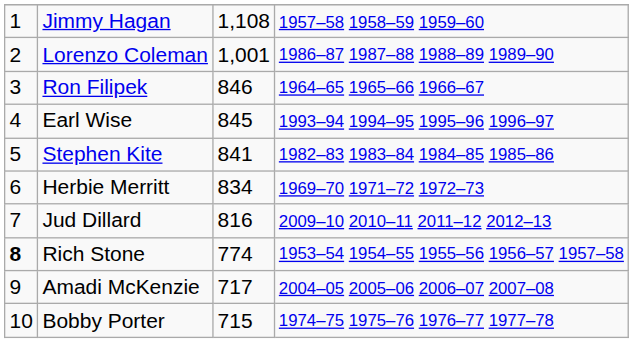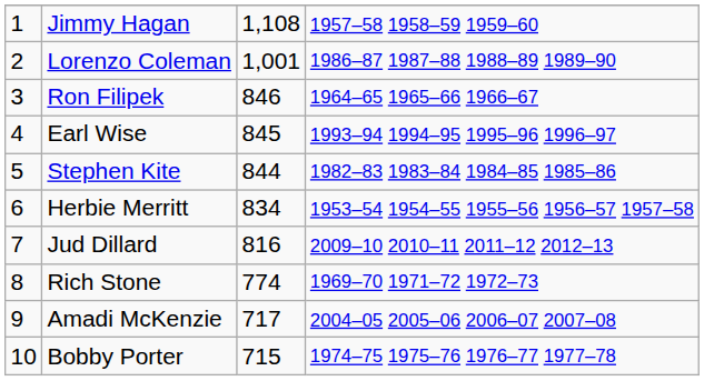Stephen Kite | column 3: 841 -> 844
Herbie Merritt | column 4: 1969–70 1971–72 1972–73 -> 1953–54 1954–55 1955–56 1956–57 1957–58
Rich Stone | column 1: bold -> normal
Rich Stone | column 4: 1953–54 1954–55 1955–56 1956–57 1957–58 -> 1969–70 1971–72 1972–73
